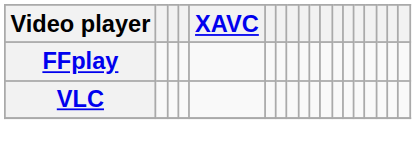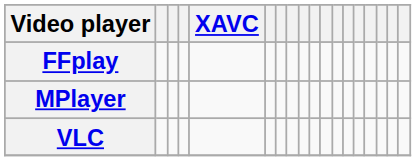+ row: MPlayer
